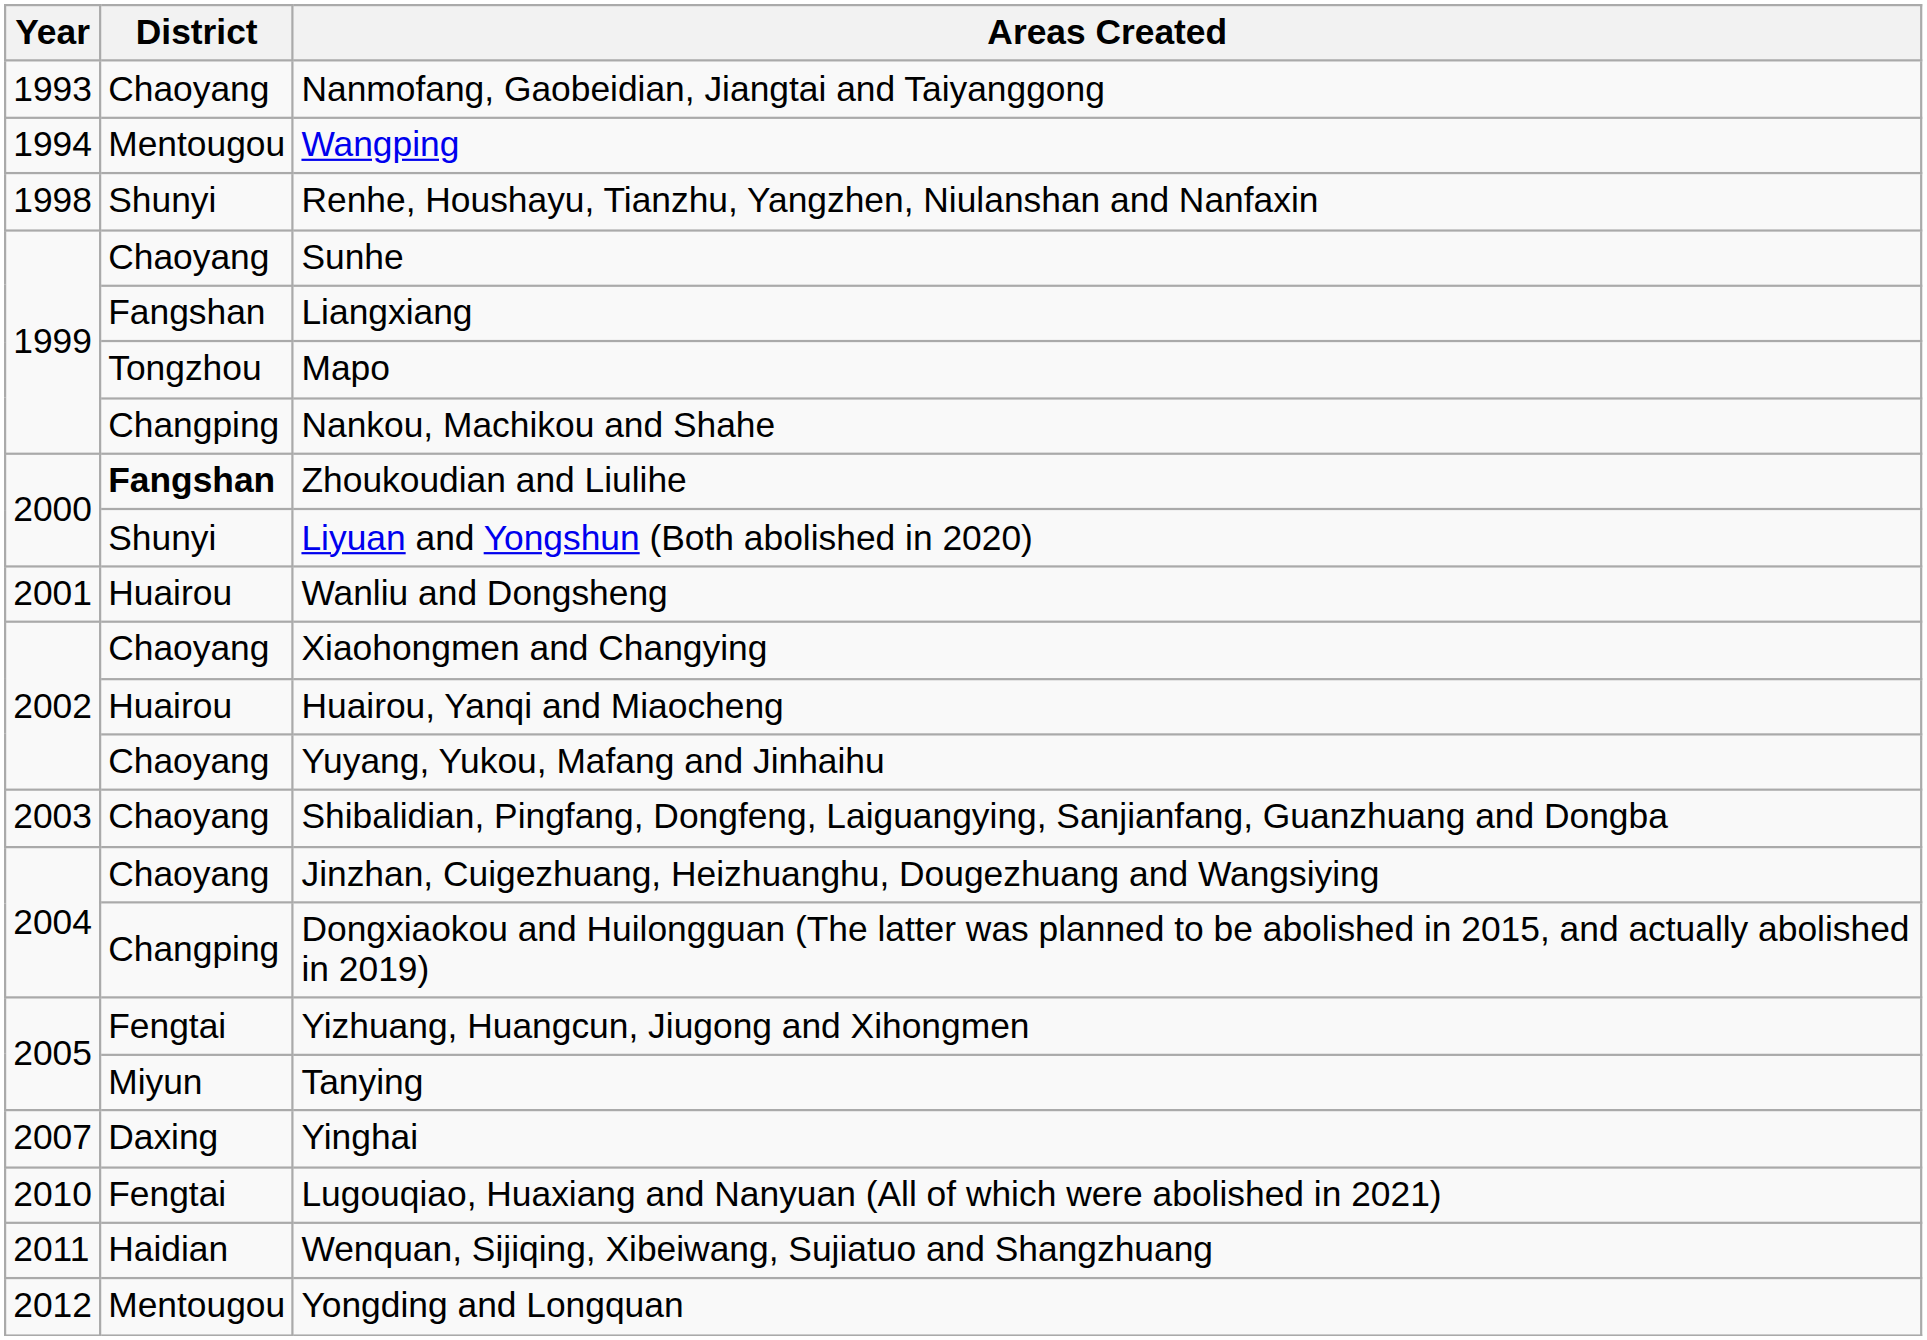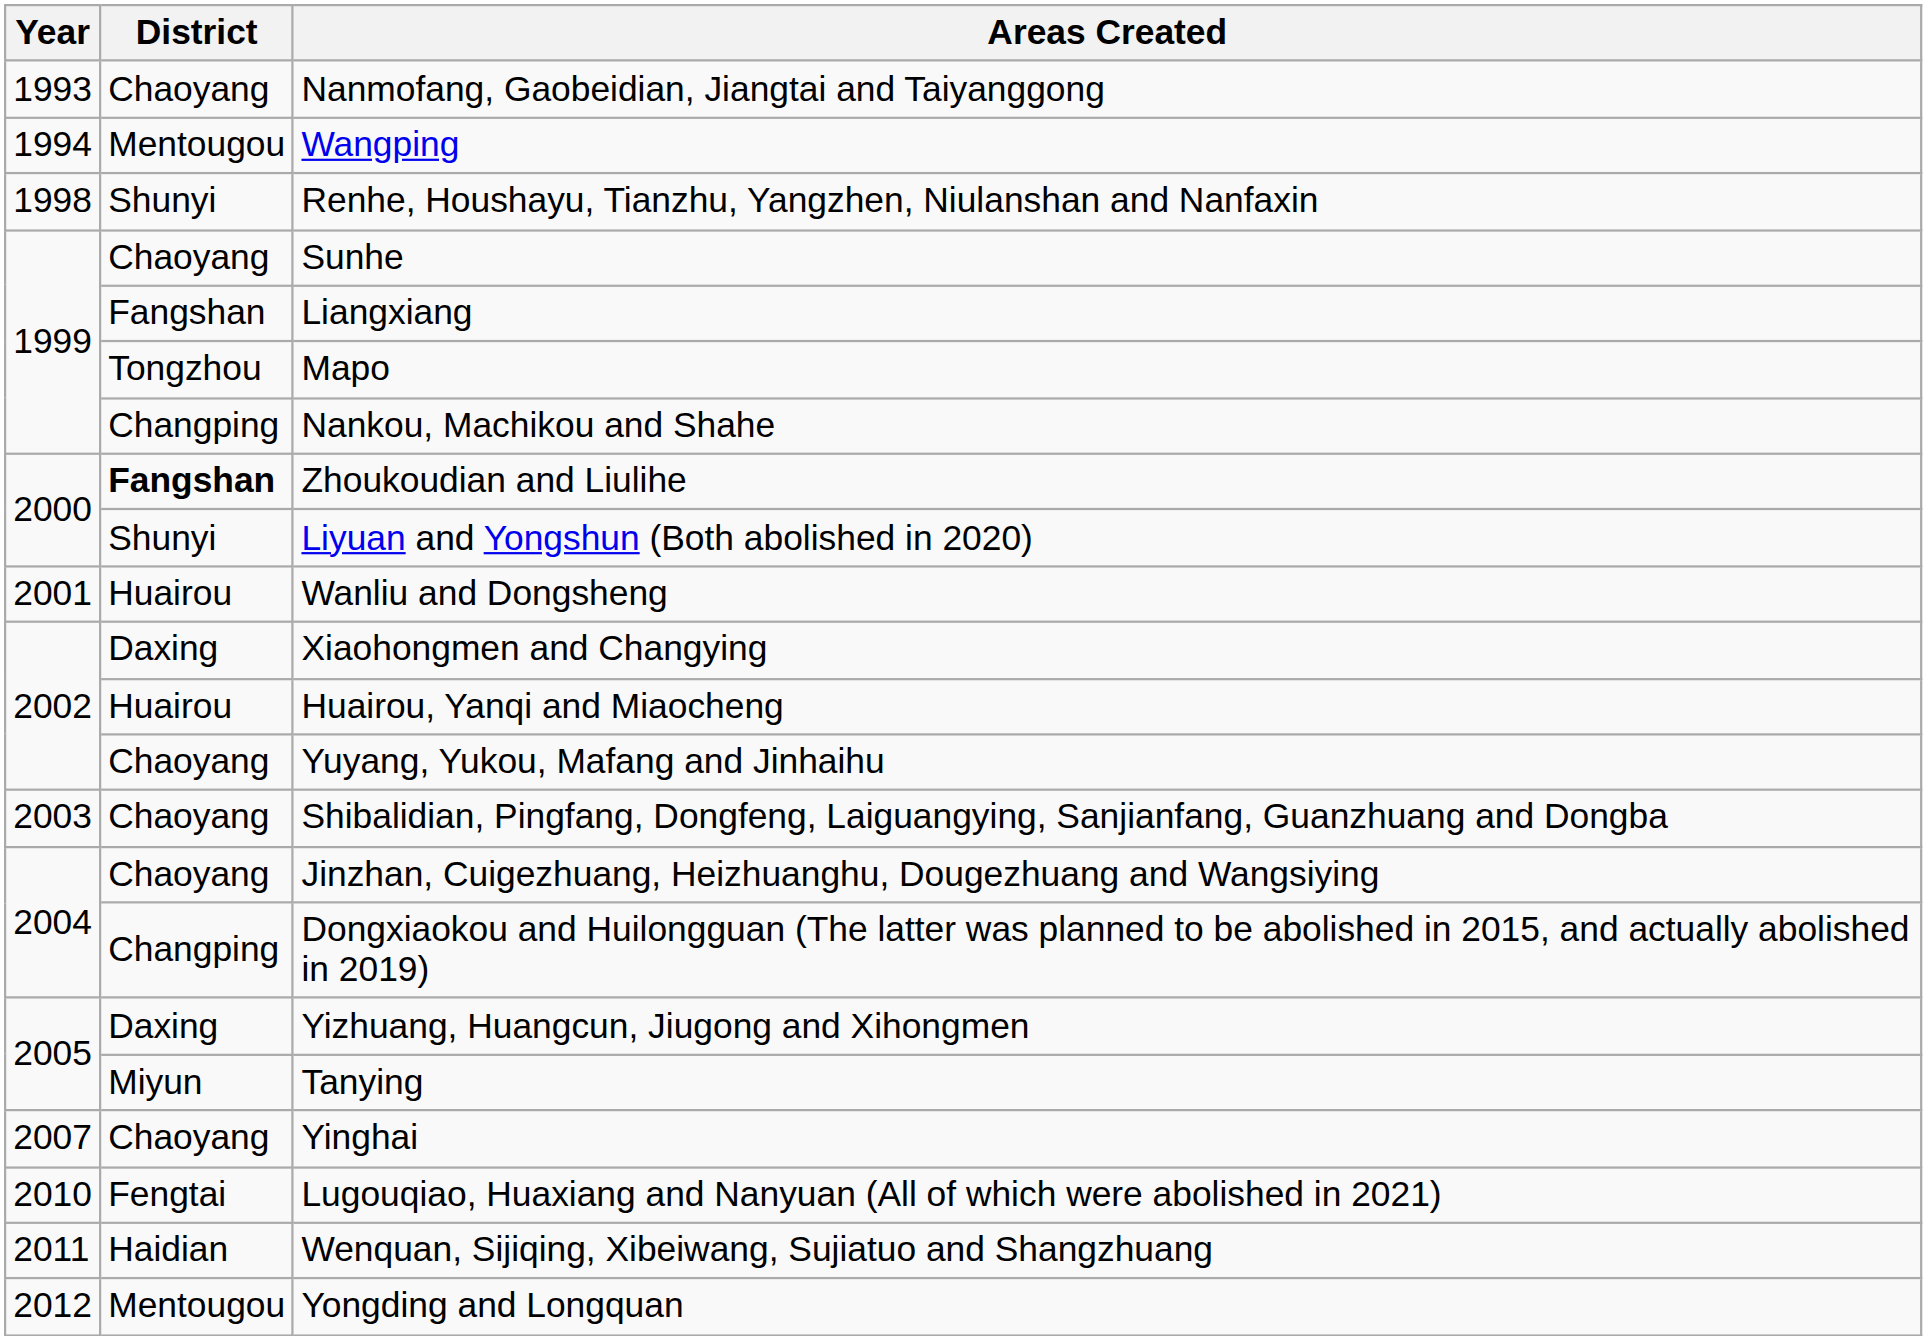Xiaohongmen and Changying | District: Chaoyang -> Daxing
Yizhuang, Huangcun, Jiugong and Xihongmen | District: Fengtai -> Daxing
Yinghai | District: Daxing -> Chaoyang
